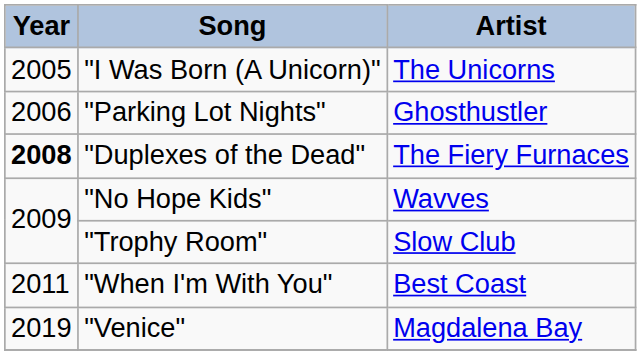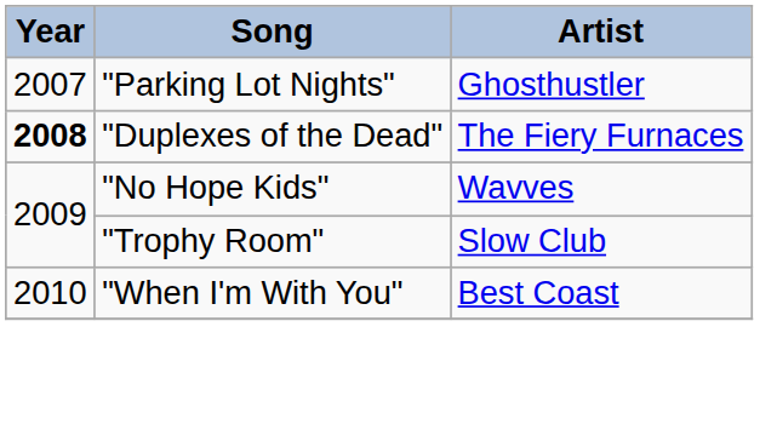- row: 2005 | "I Was Born (A Unicorn)" | The Unicorns
"Parking Lot Nights" | Year: 2006 -> 2007
"When I'm With You" | Year: 2011 -> 2010
- row: 2019 | "Venice" | Magdalena Bay
